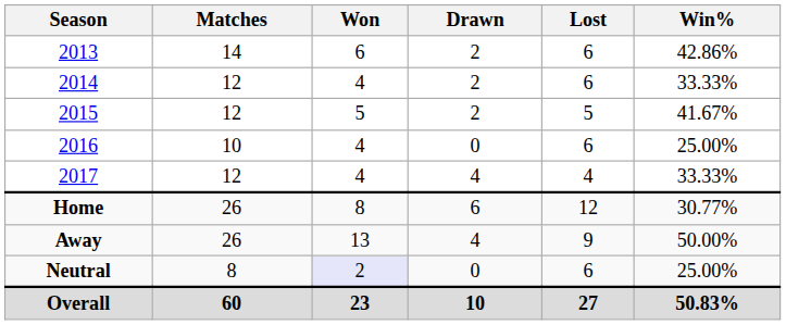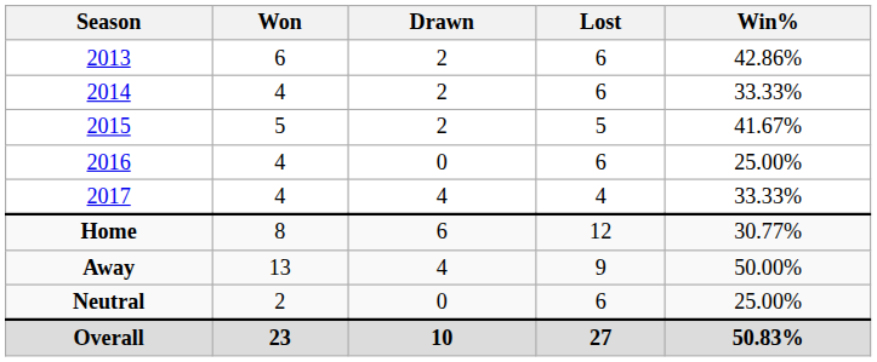- column: Matches | 14 | 12 | 12 | 10 | 12 | 26 | 26 | 8 | 60
Neutral | Won: lavender background -> no background
